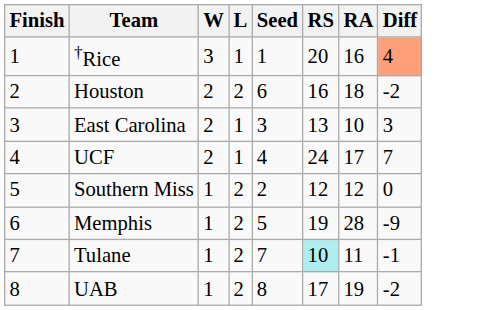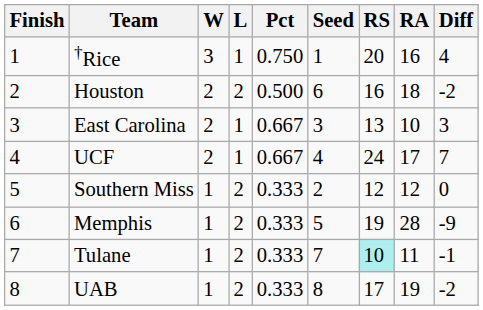+ column: Pct | 0.750 | 0.500 | 0.667 | 0.667 | 0.333 | 0.333 | 0.333 | 0.333
†Rice | Diff: lightsalmon background -> no background
